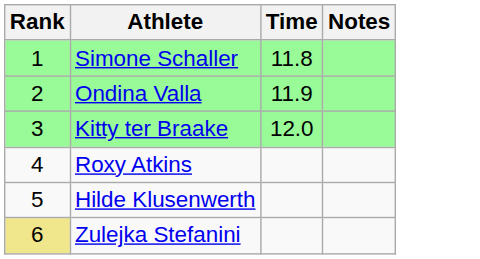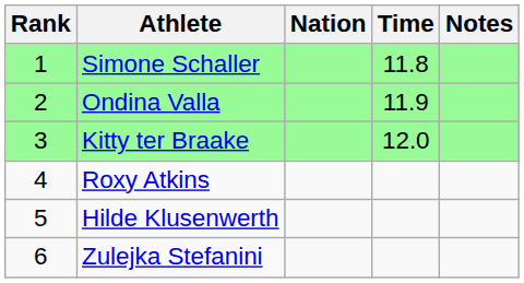+ column: Nation
Zulejka Stefanini | Rank: khaki background -> no background
